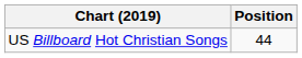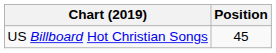US Billboard Hot Christian Songs | Position: 44 -> 45
